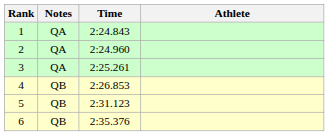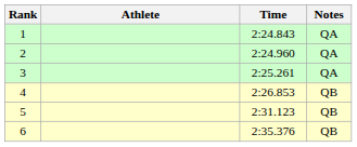columns swapped: Athlete <-> Notes
